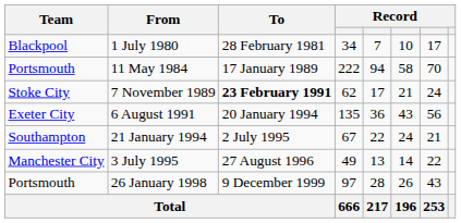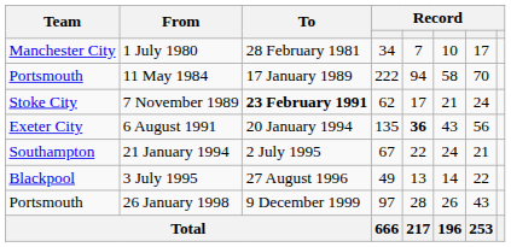1 July 1980 | Team: Blackpool -> Manchester City
6 August 1991 | column 5: normal -> bold
3 July 1995 | Team: Manchester City -> Blackpool
